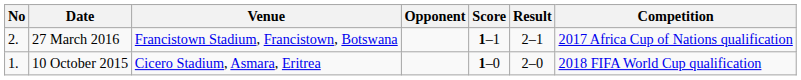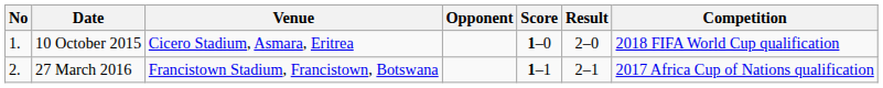rows swapped: 10 October 2015 <-> 27 March 2016
